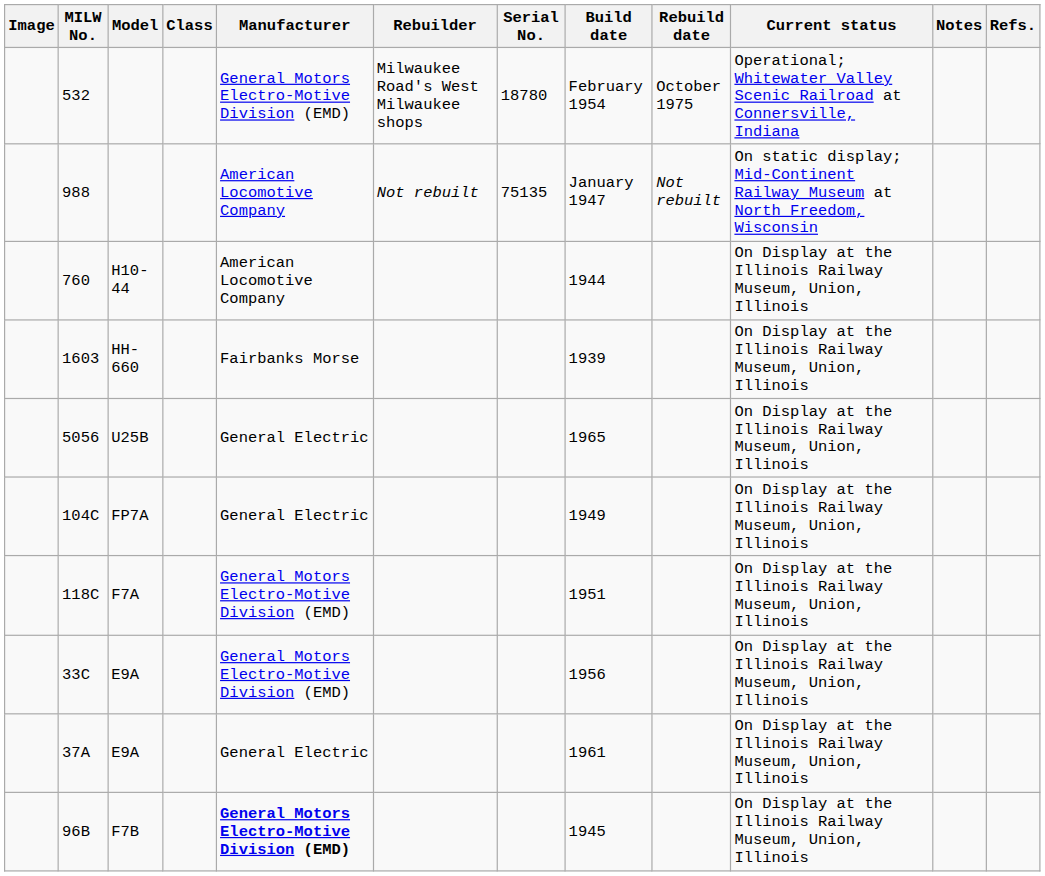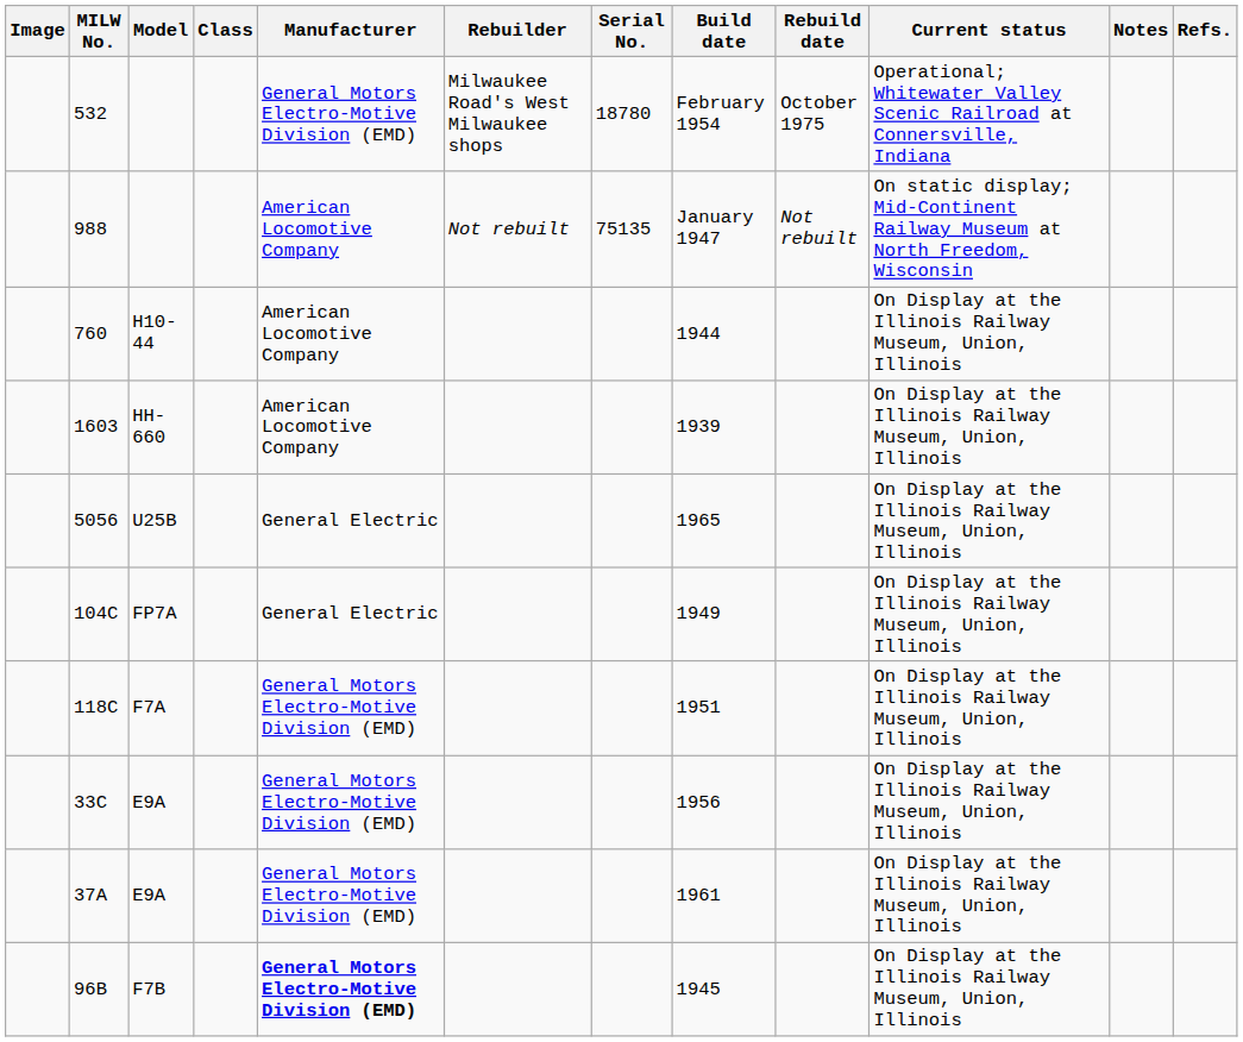1603 | Manufacturer: Fairbanks Morse -> American Locomotive Company
37A | Manufacturer: General Electric -> General Motors Electro-Motive Division (EMD)
